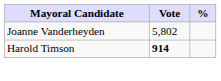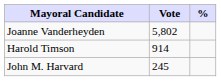Harold Timson | Vote: bold -> normal
+ row: John M. Harvard | 245
